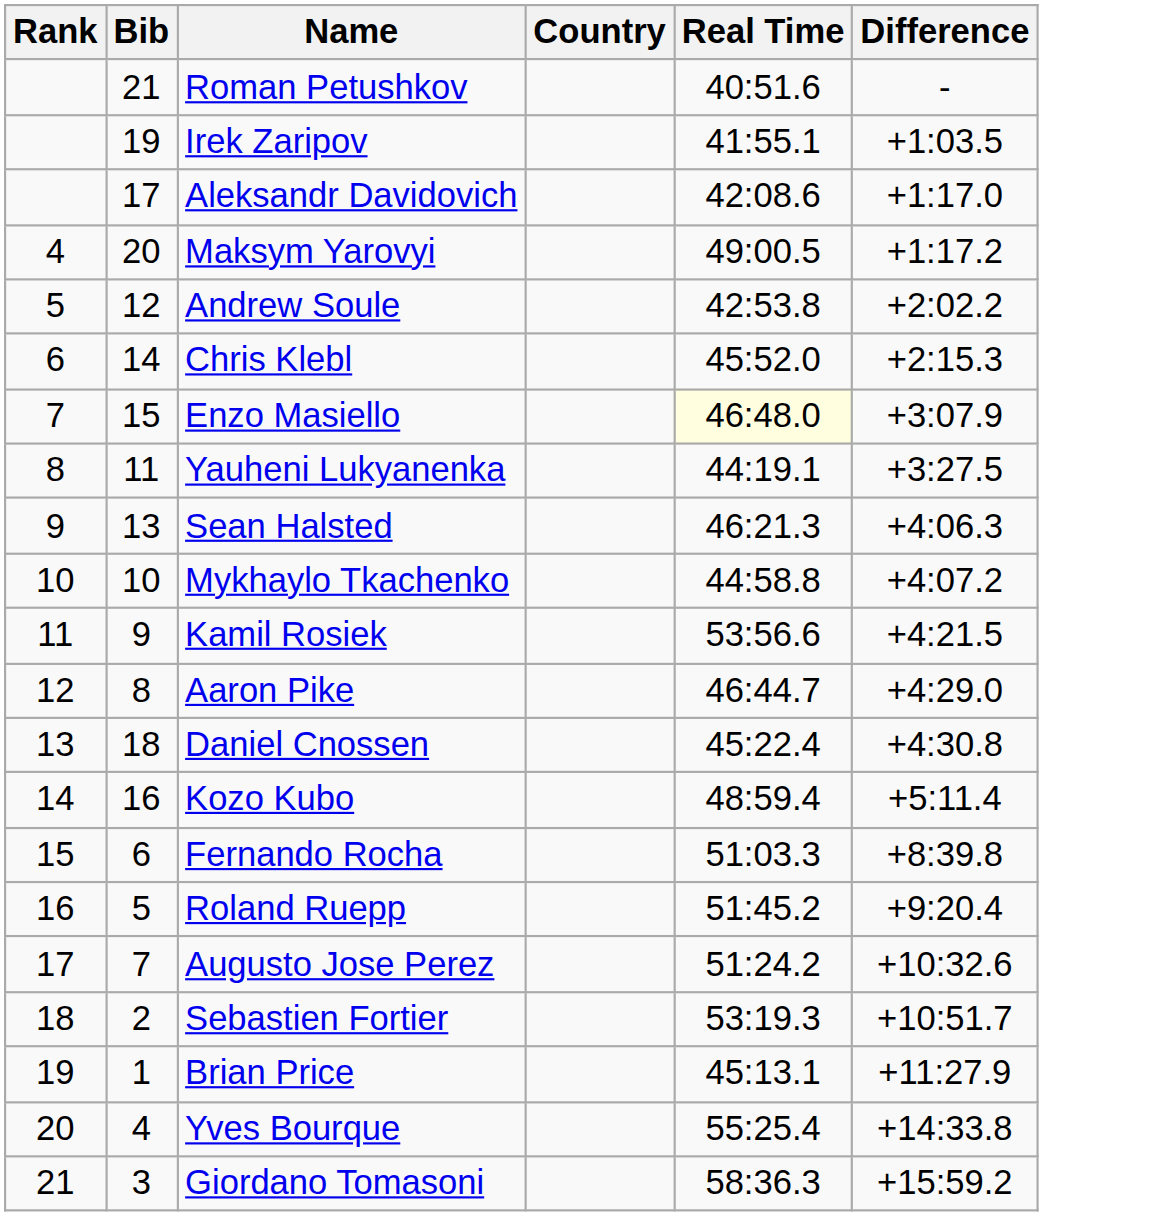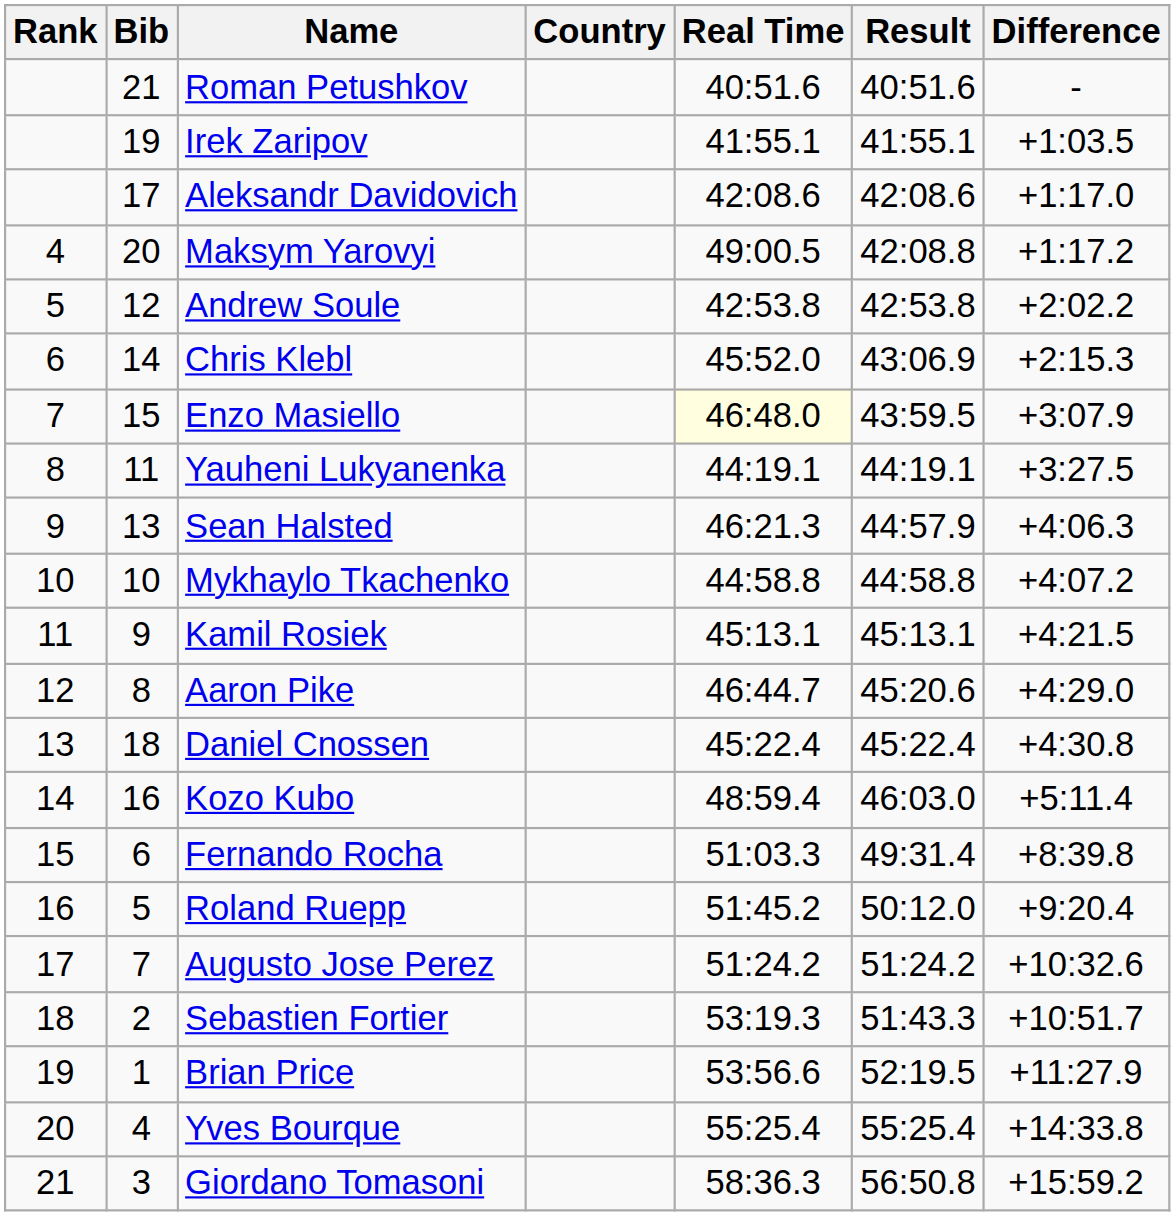+ column: Result | 40:51.6 | 41:55.1 | 42:08.6 | 42:08.8 | 42:53.8 | 43:06.9 | 43:59.5 | 44:19.1 | 44:57.9 | 44:58.8 | 45:13.1 | 45:20.6 | 45:22.4 | 46:03.0 | 49:31.4 | 50:12.0 | 51:24.2 | 51:43.3 | 52:19.5 | 55:25.4 | 56:50.8
Kamil Rosiek | Real Time: 53:56.6 -> 45:13.1
Brian Price | Real Time: 45:13.1 -> 53:56.6
